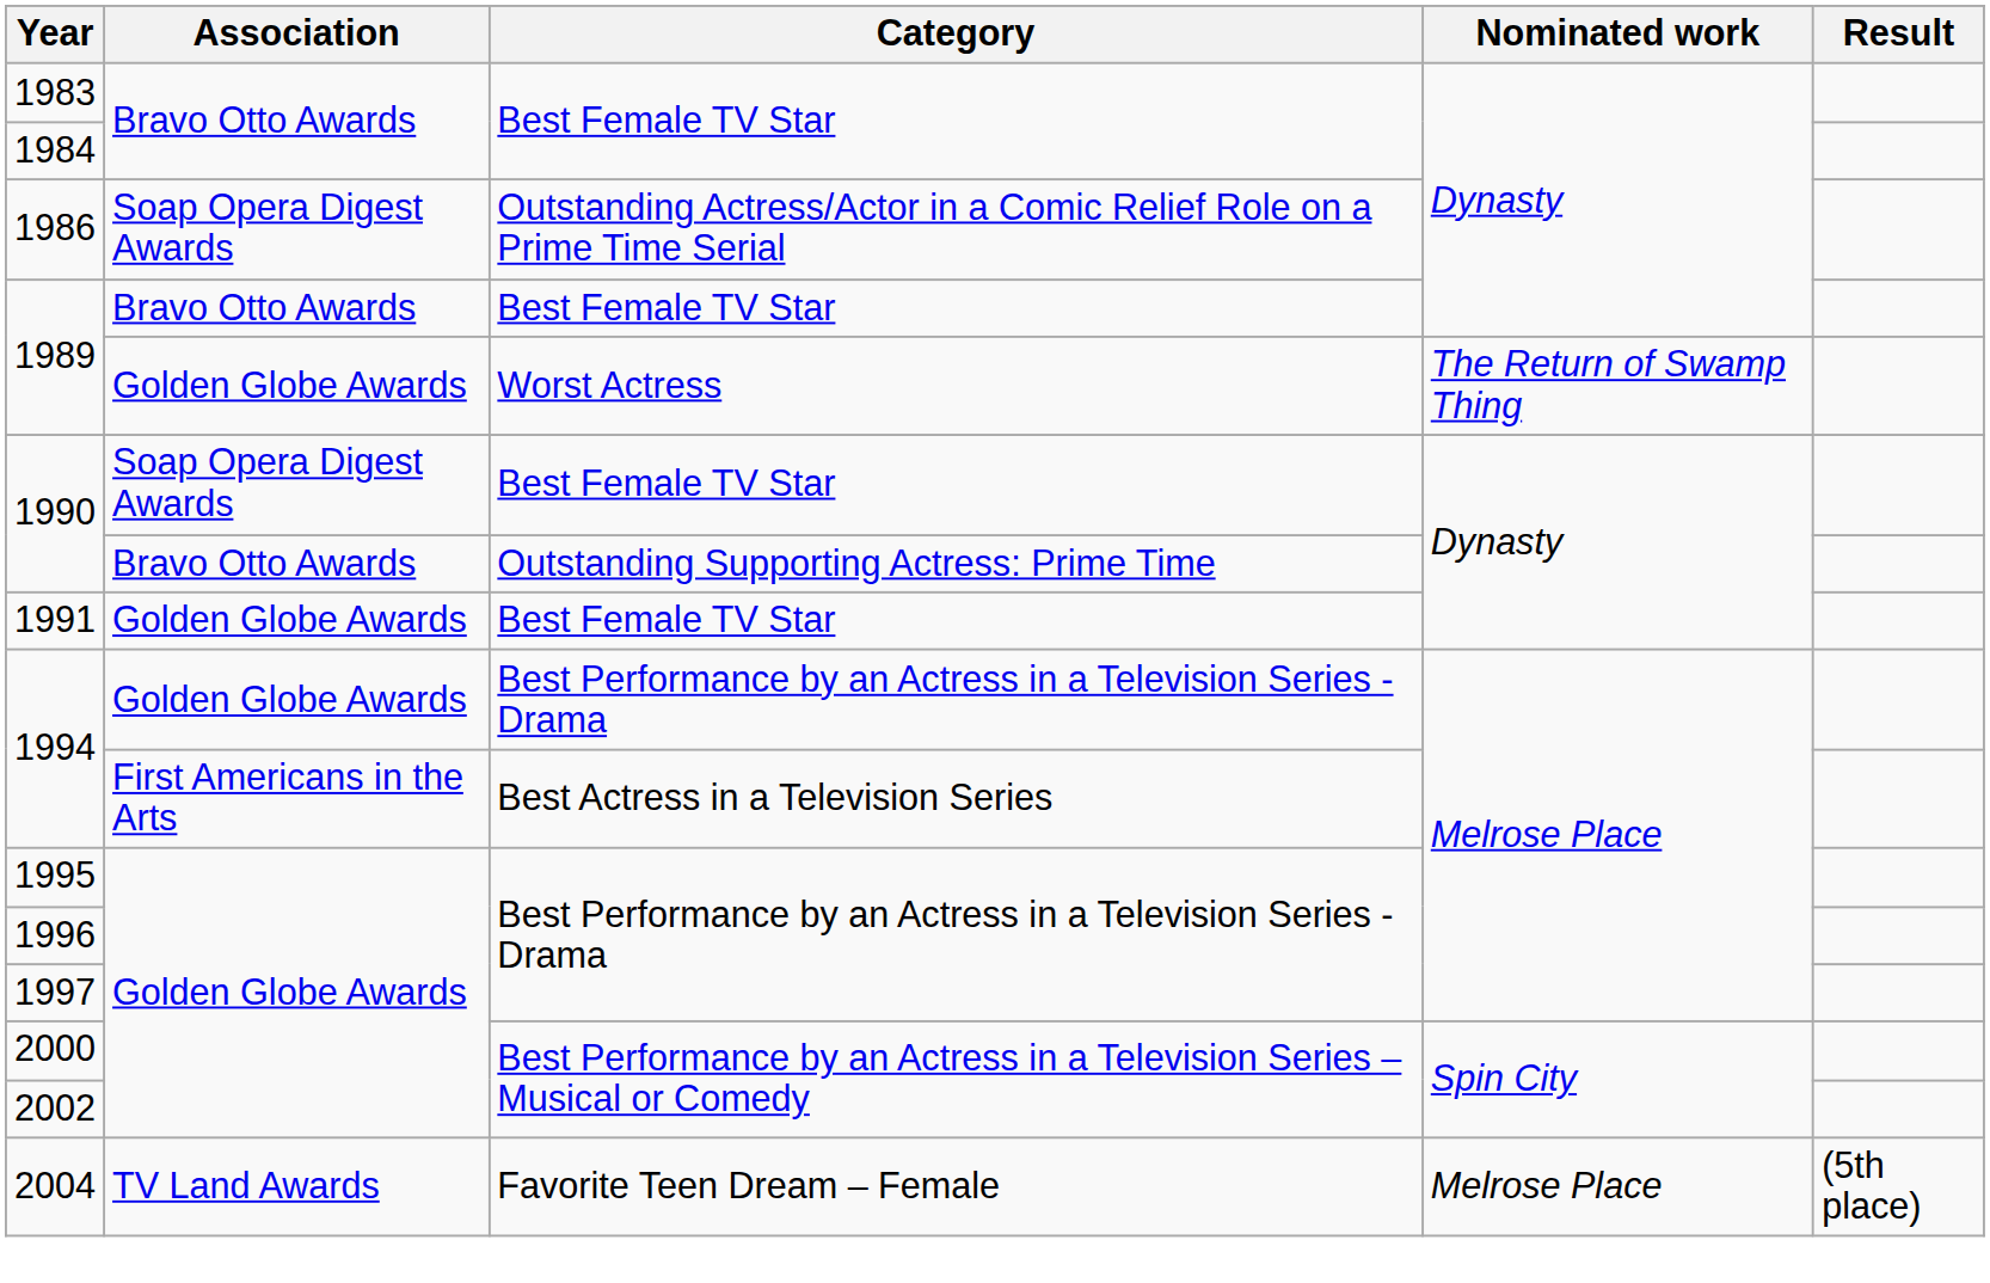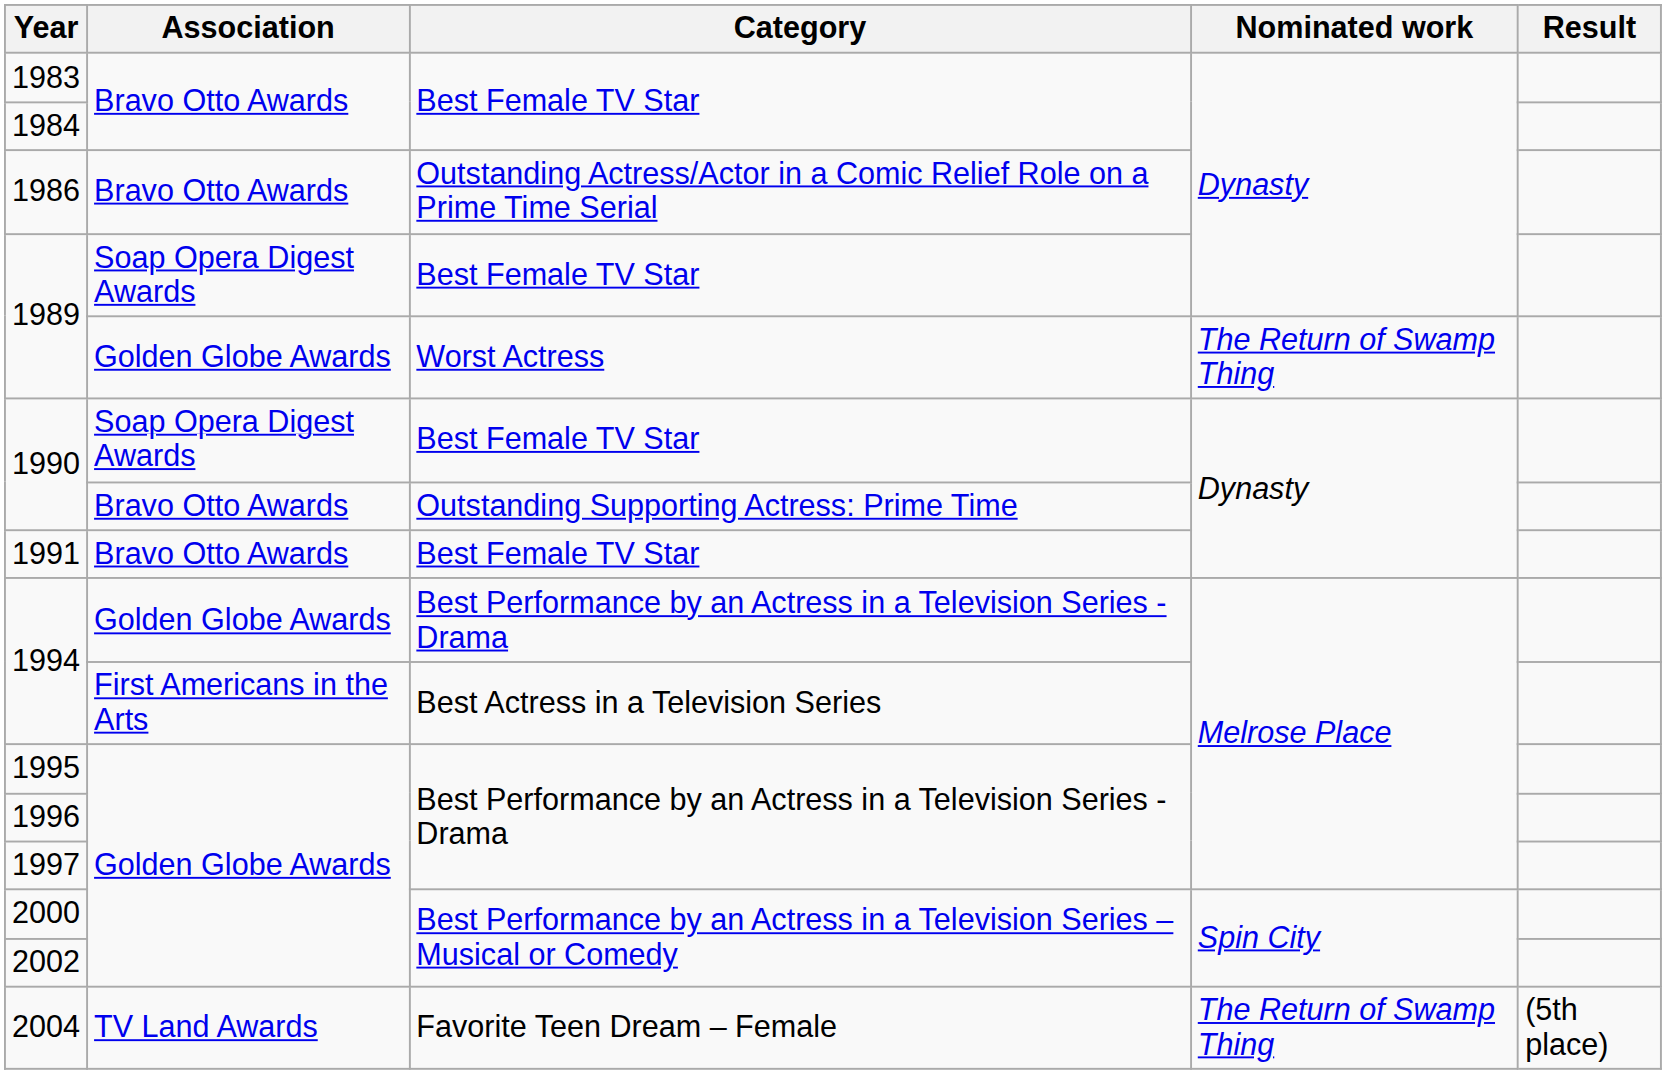1986 | Association: Soap Opera Digest Awards -> Bravo Otto Awards
1989 / Best Female TV Star | Association: Bravo Otto Awards -> Soap Opera Digest Awards
1991 | Association: Golden Globe Awards -> Bravo Otto Awards
2004 | Nominated work: Melrose Place -> The Return of Swamp Thing
